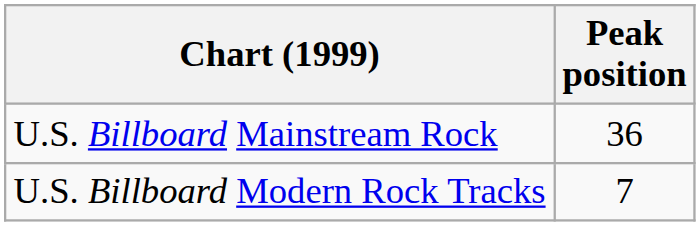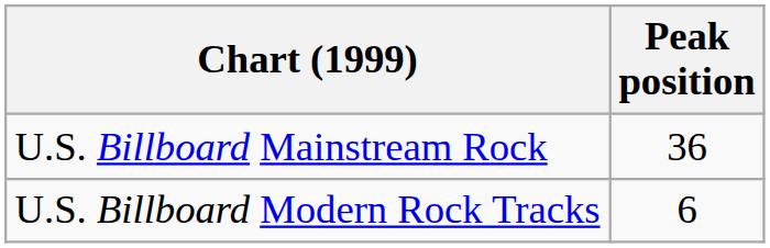U.S. Billboard Modern Rock Tracks | Peak position: 7 -> 6
